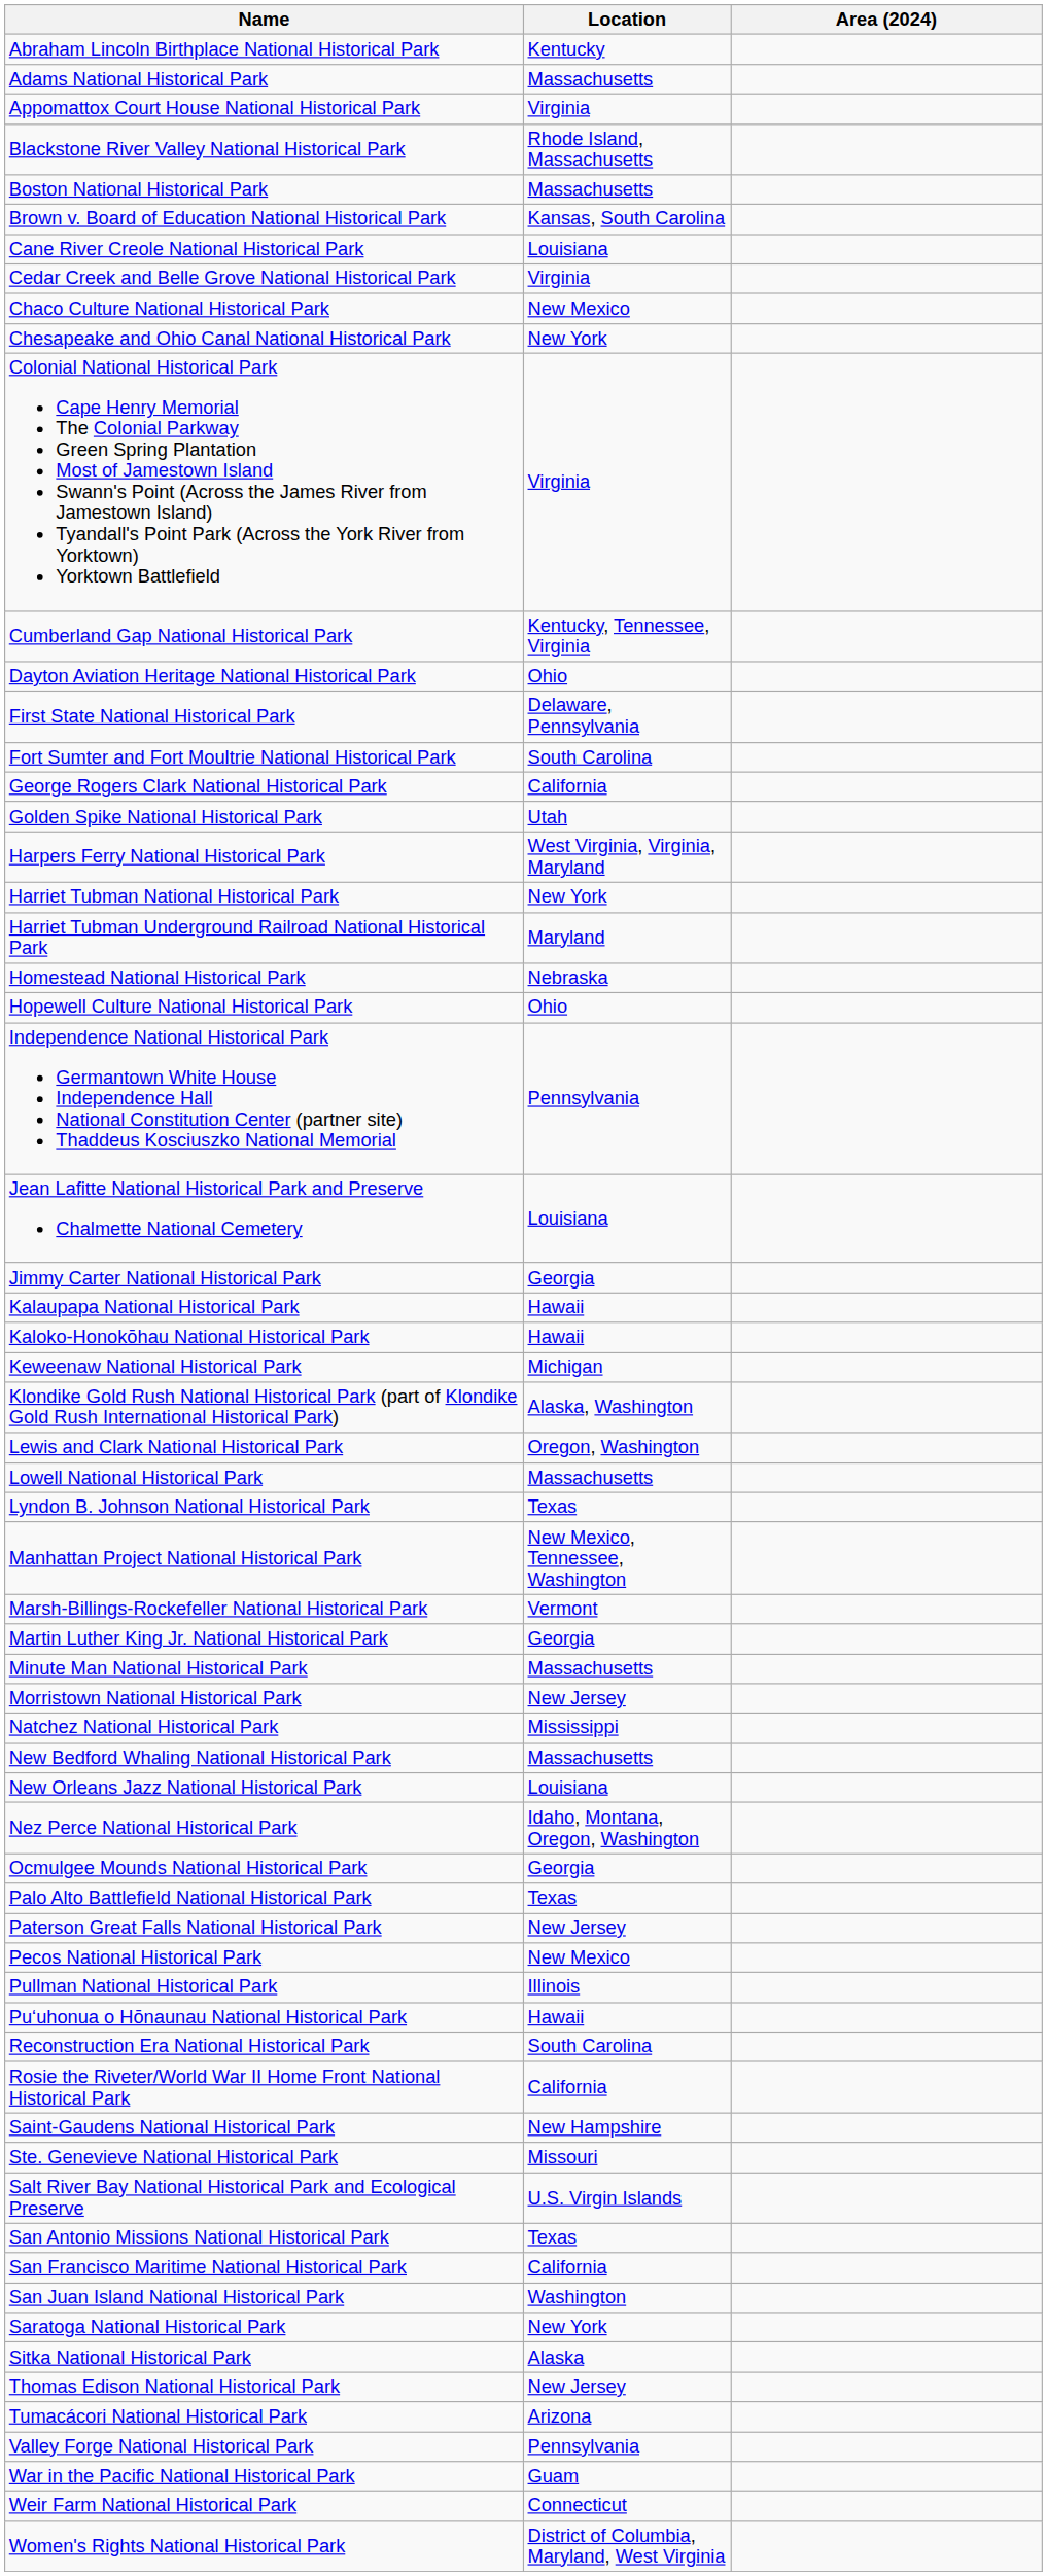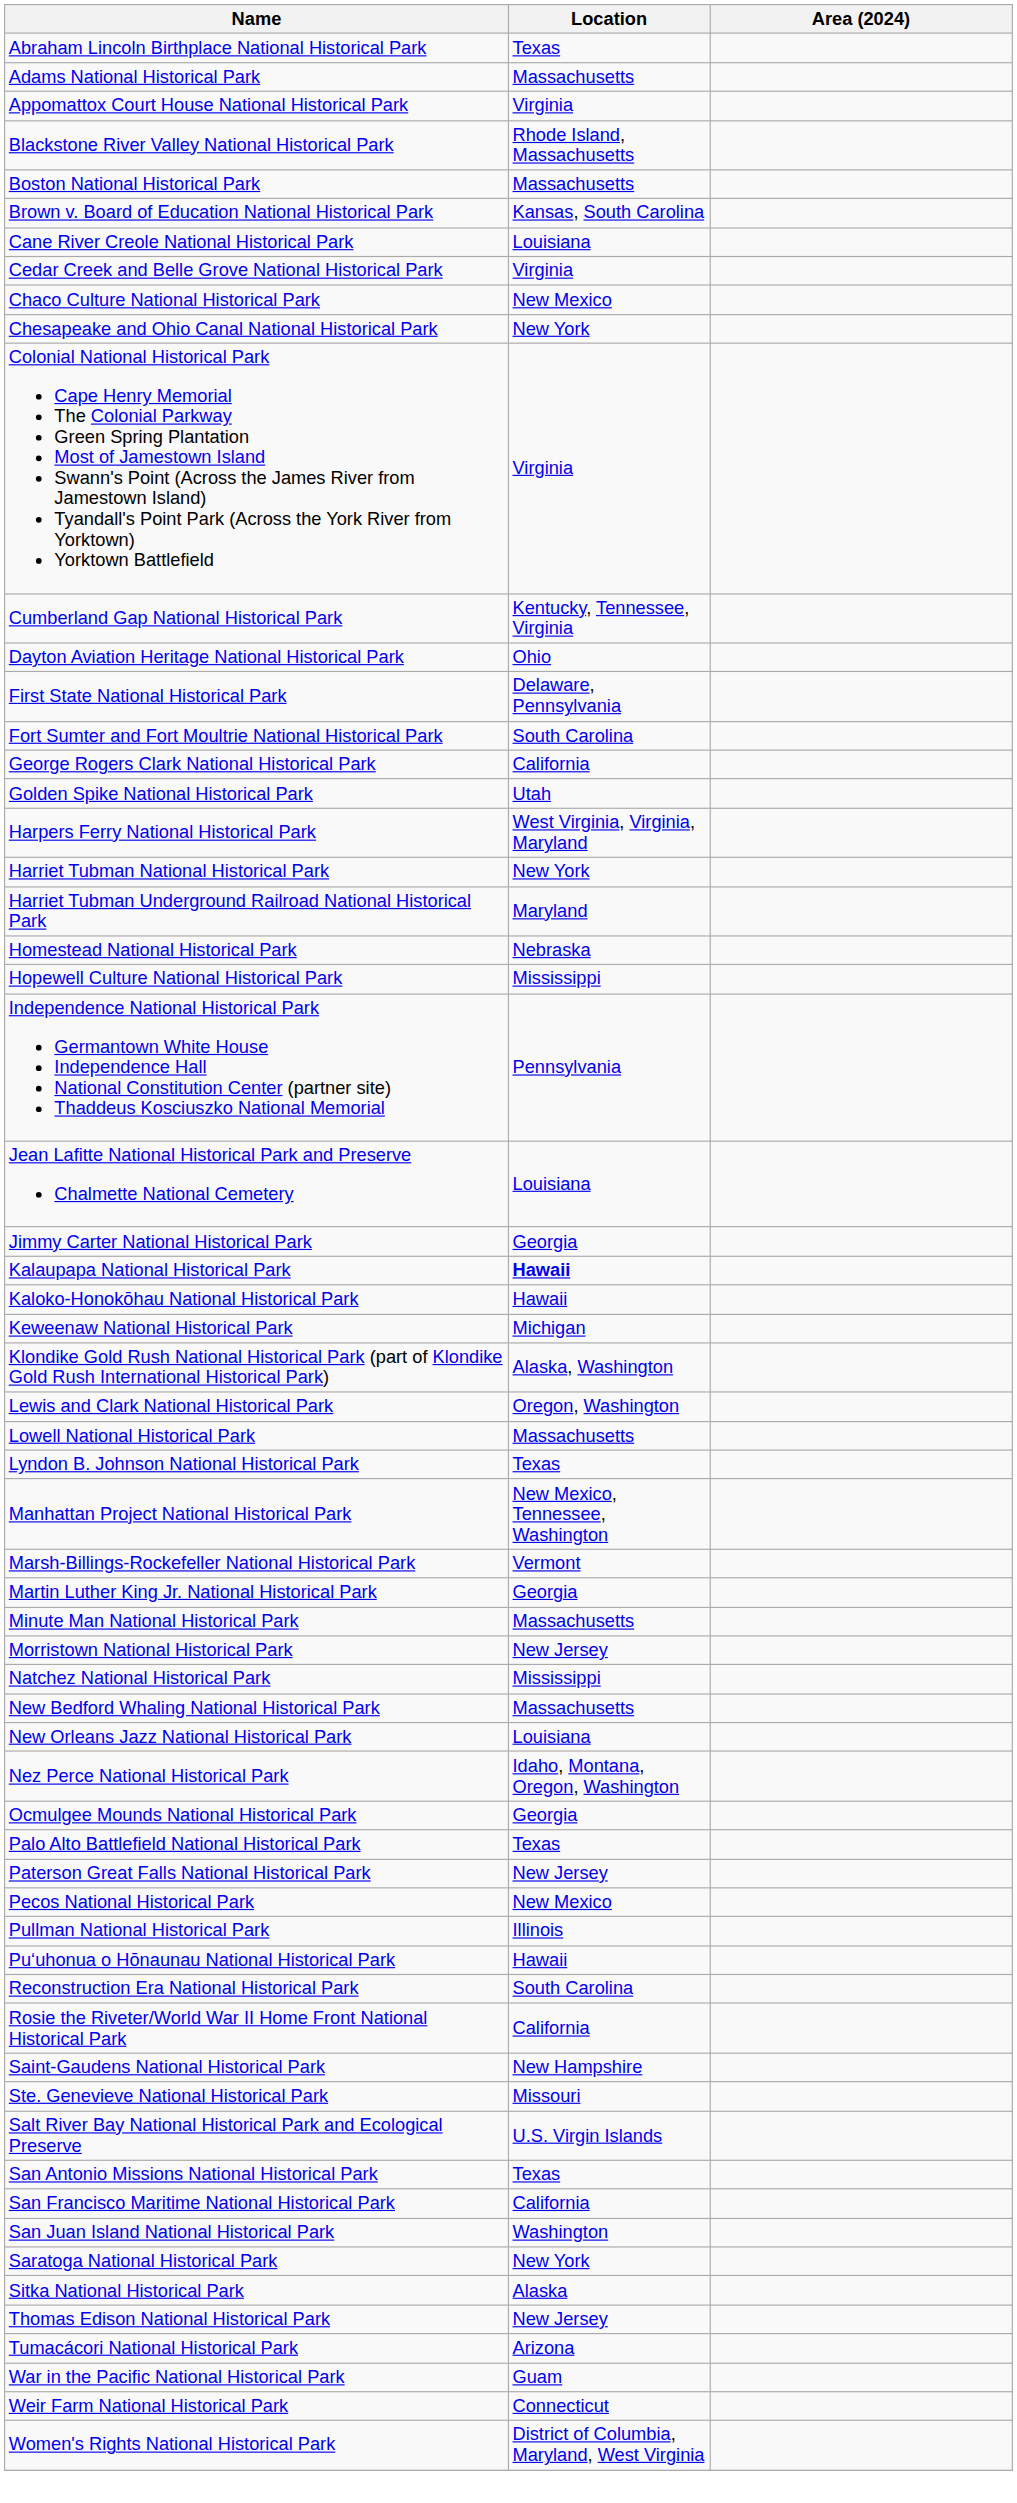Abraham Lincoln Birthplace National Historical Park | Location: Kentucky -> Texas
Hopewell Culture National Historical Park | Location: Ohio -> Mississippi
Kalaupapa National Historical Park | Location: normal -> bold
- row: Valley Forge National Historical Park | Pennsylvania
